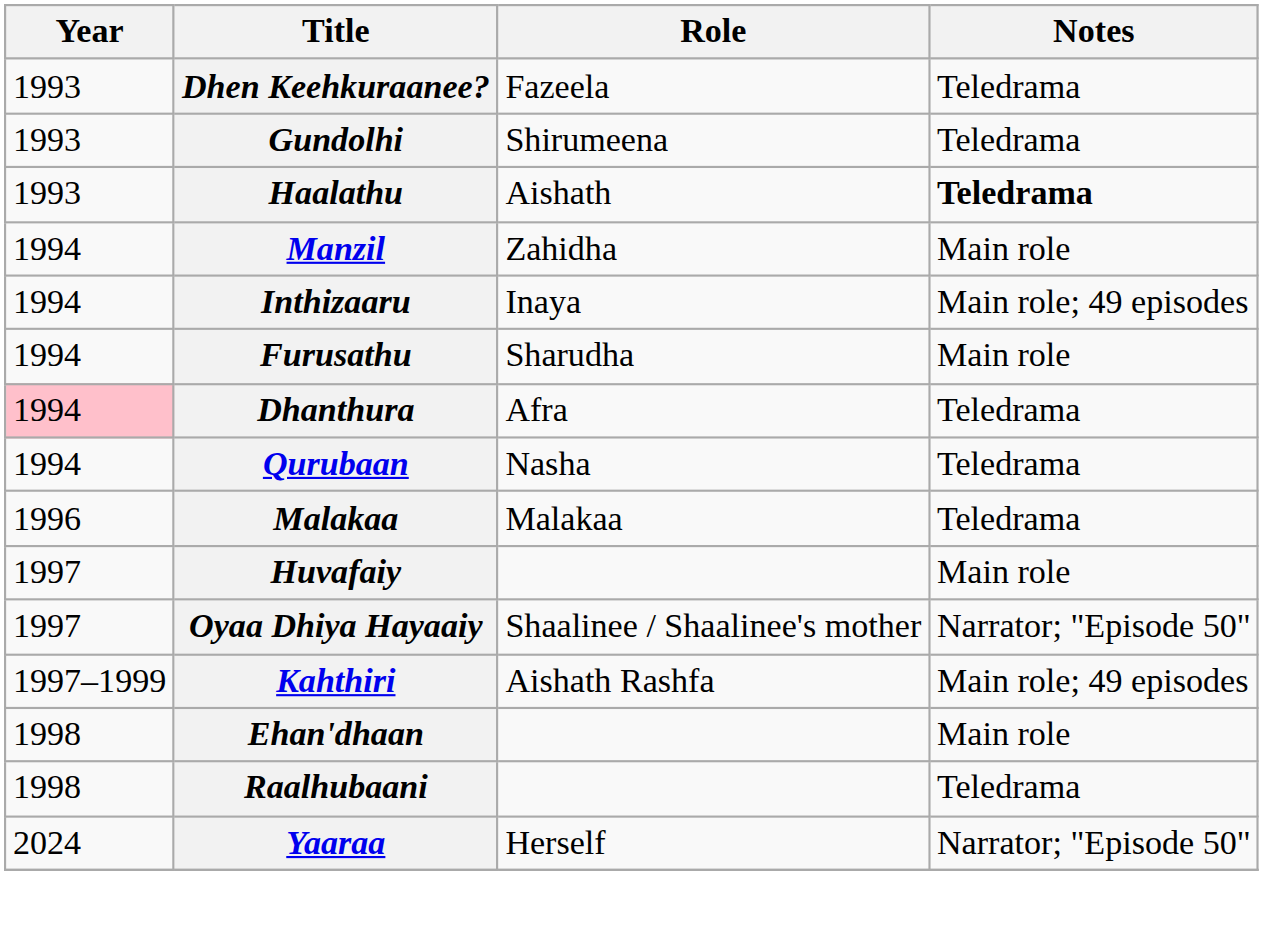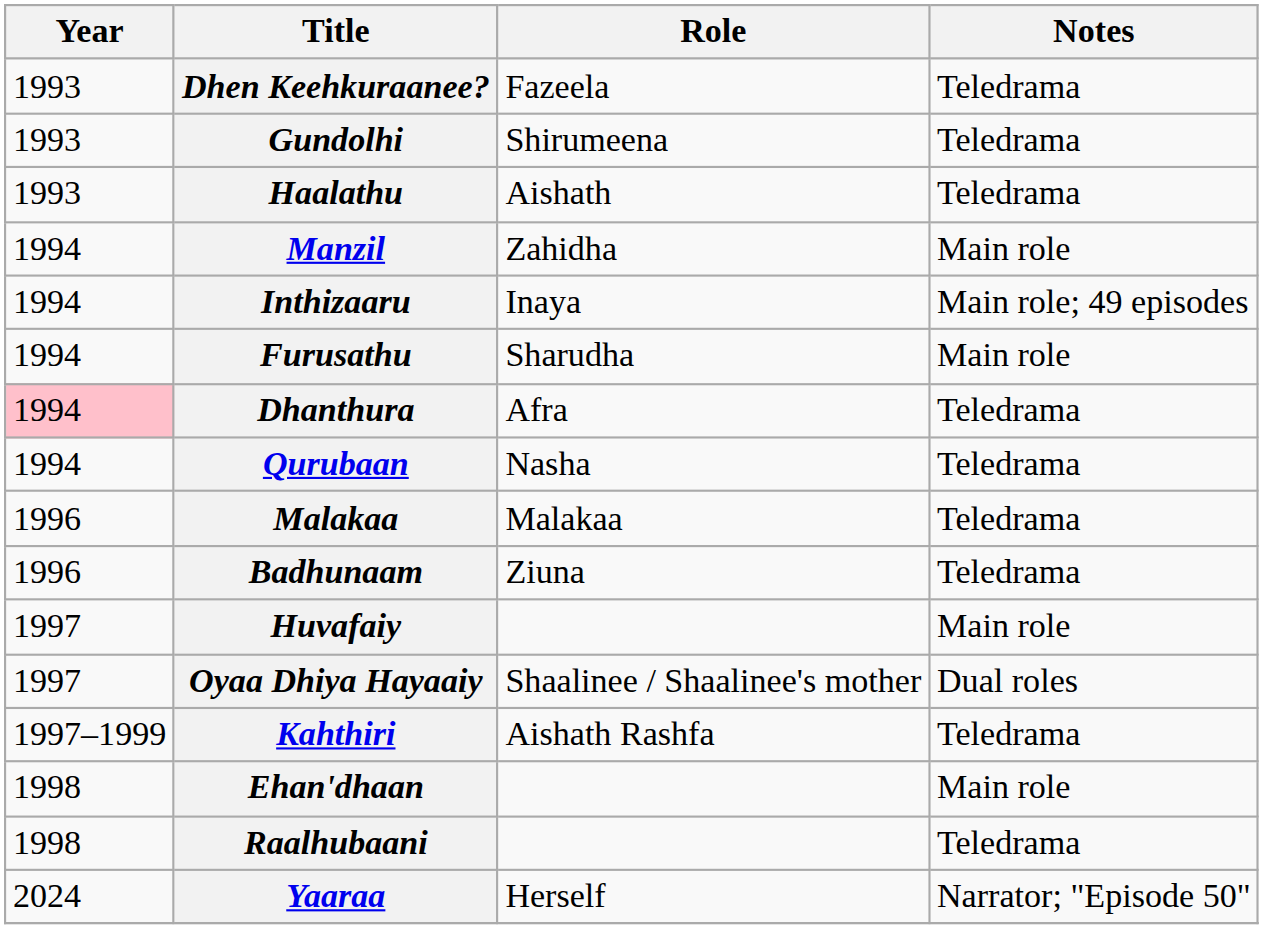Haalathu | Notes: bold -> normal
+ row: 1996 | Badhunaam | Ziuna | Teledrama
Oyaa Dhiya Hayaaiy | Notes: Narrator; "Episode 50" -> Dual roles
Kahthiri | Notes: Main role; 49 episodes -> Teledrama
